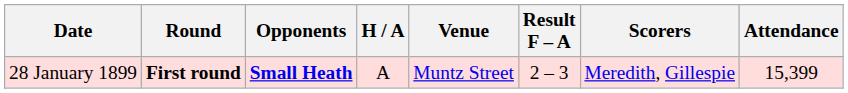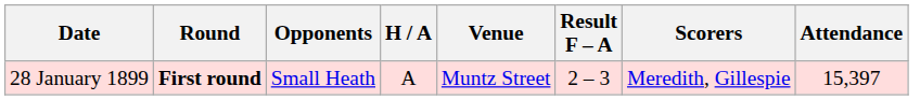28 January 1899 | Opponents: bold -> normal
28 January 1899 | Attendance: 15,399 -> 15,397
